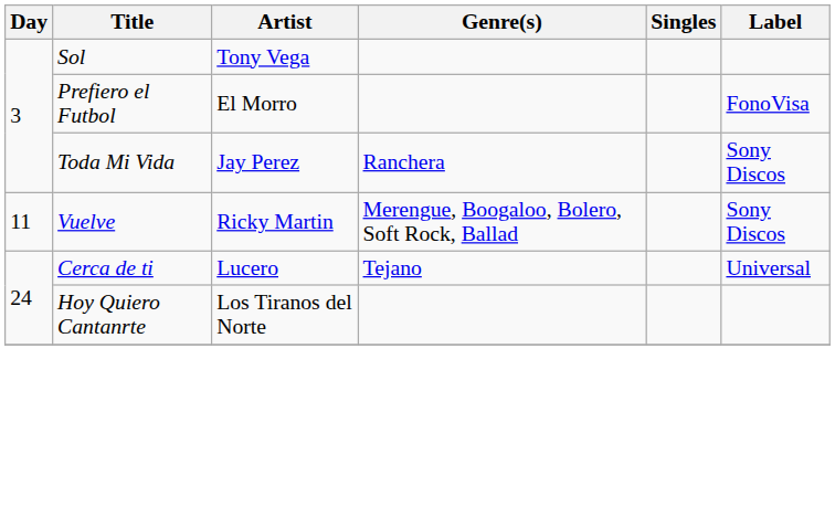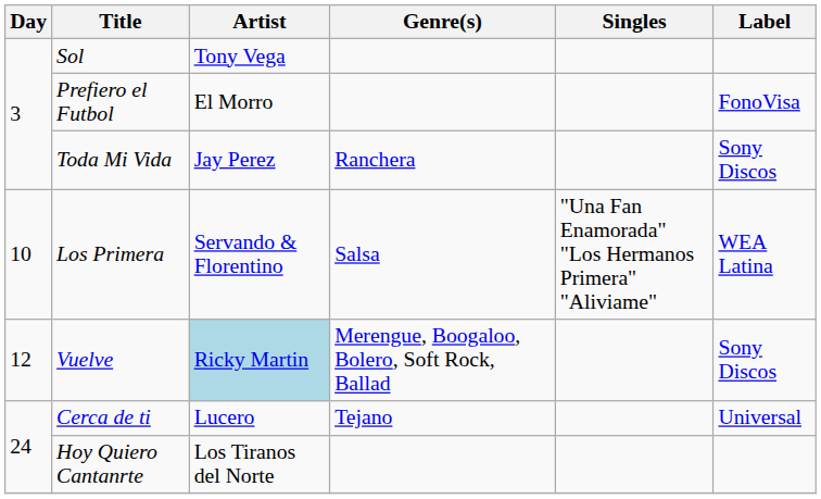+ row: 10 | Los Primera | Servando & Florentino | Salsa | "Una Fan Enamorada" "Los Hermanos Primera" "Aliviame" | WEA Latina
Vuelve | Day: 11 -> 12
Vuelve | Artist: no background -> lightblue background
